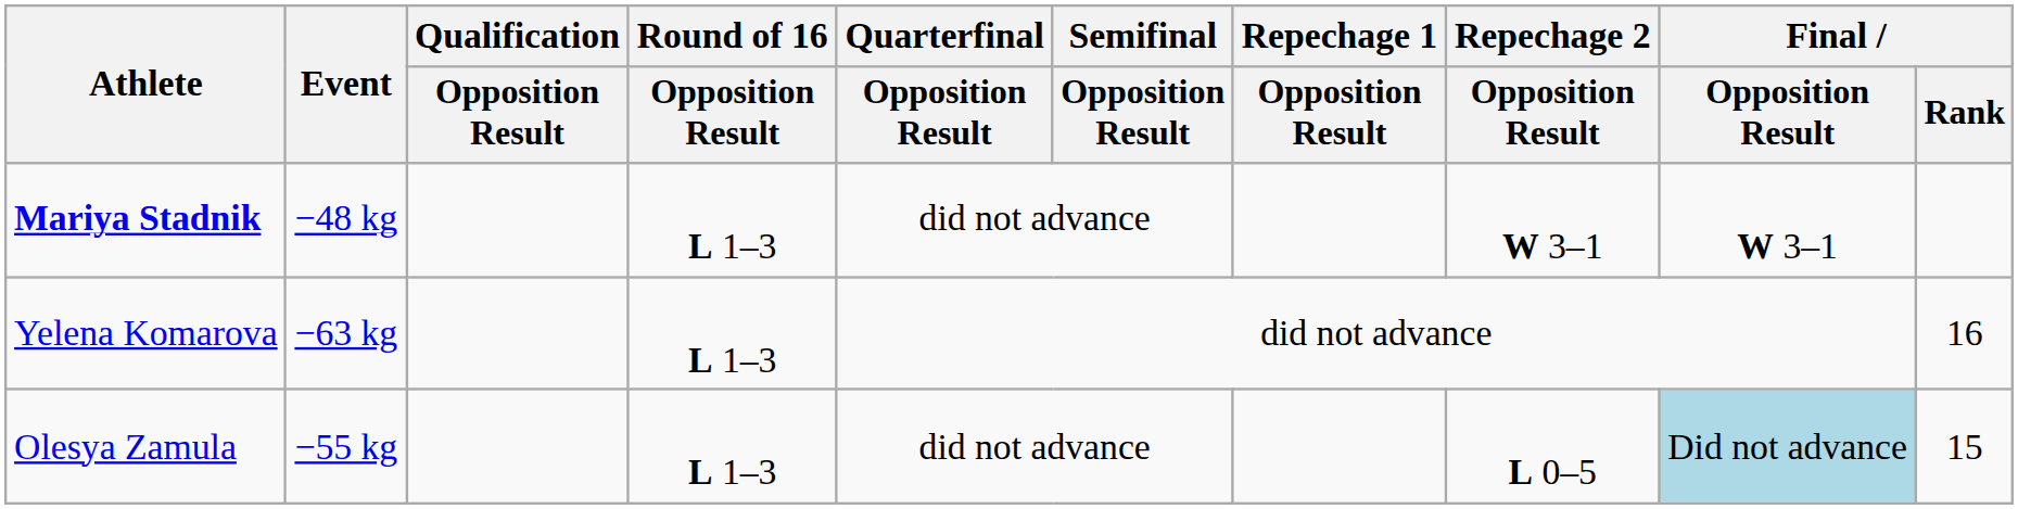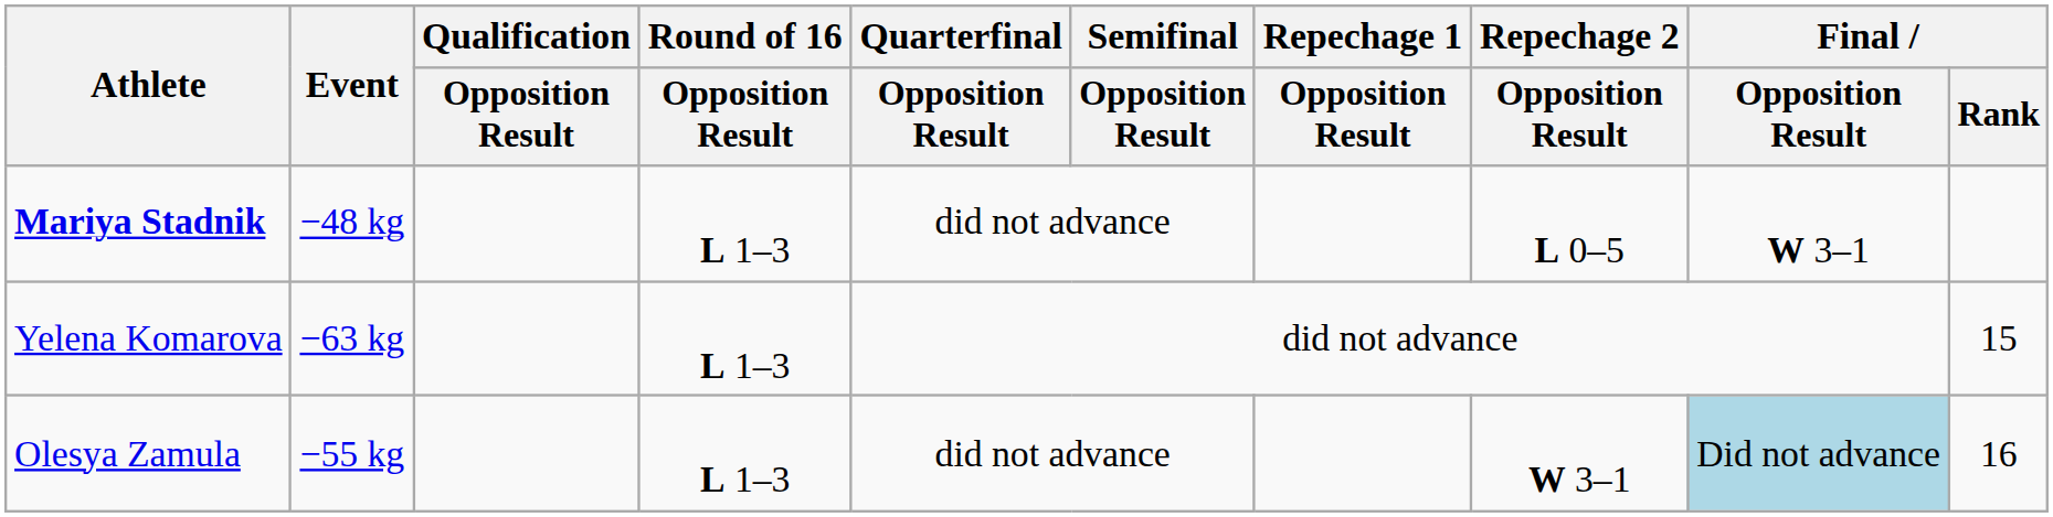Mariya Stadnik | Repechage 2 / Opposition Result: W 3–1 -> L 0–5
Yelena Komarova | Final / Rank: 16 -> 15
Olesya Zamula | Repechage 2 / Opposition Result: L 0–5 -> W 3–1
Olesya Zamula | Final / Rank: 15 -> 16
